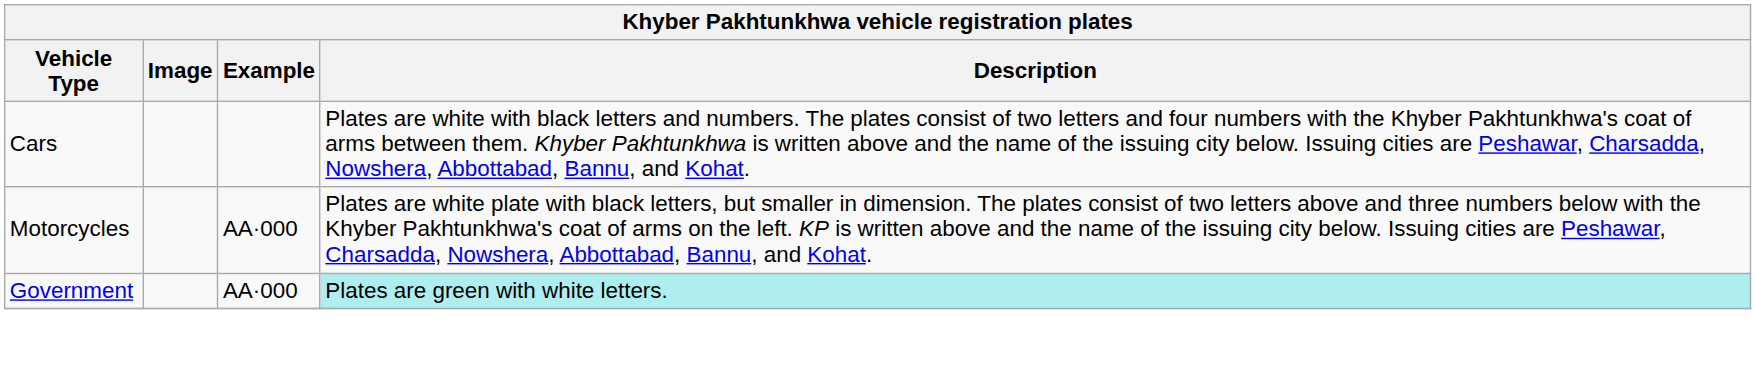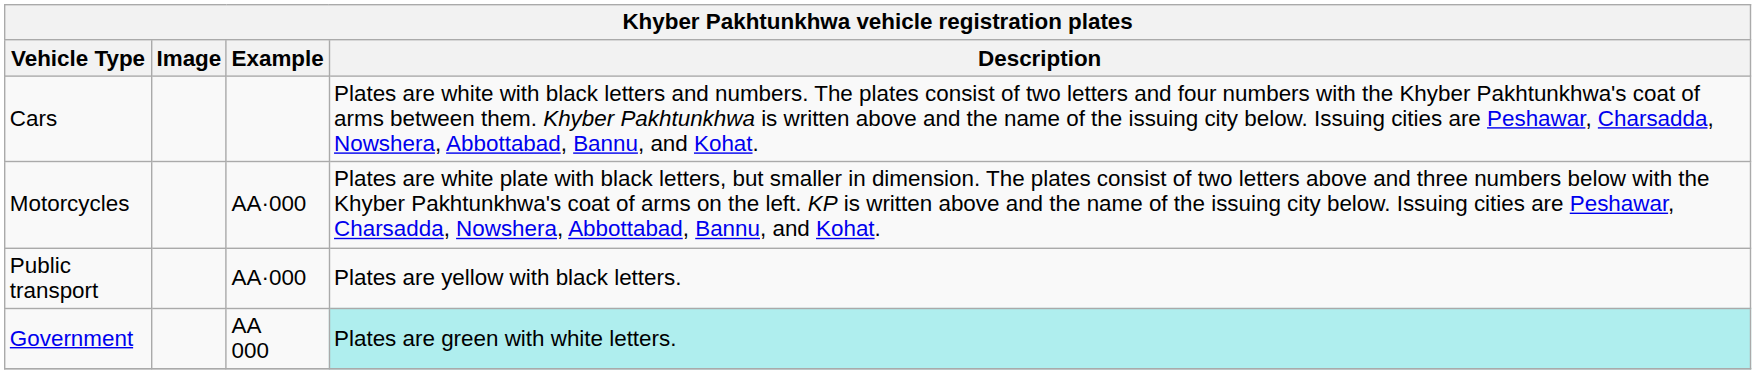+ row: Public transport | AA·000 | Plates are yellow with black letters.
Government | Example: AA·000 -> AA 000
